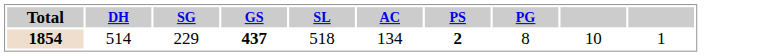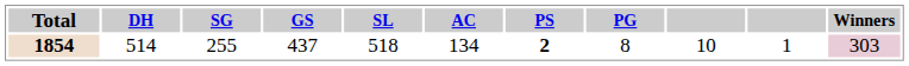+ column: Winners | 303
1854 | SG: 229 -> 255
1854 | GS: bold -> normal
